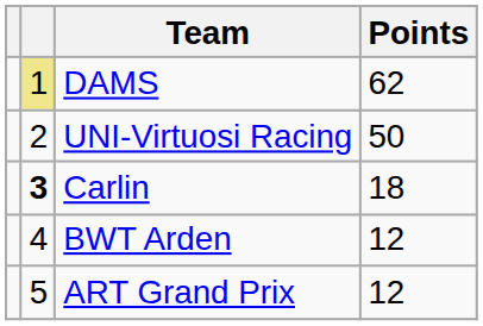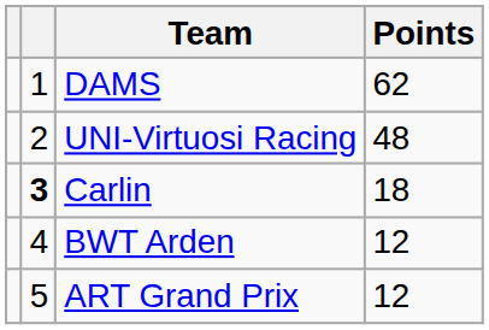DAMS | column 2: khaki background -> no background
UNI-Virtuosi Racing | Points: 50 -> 48
